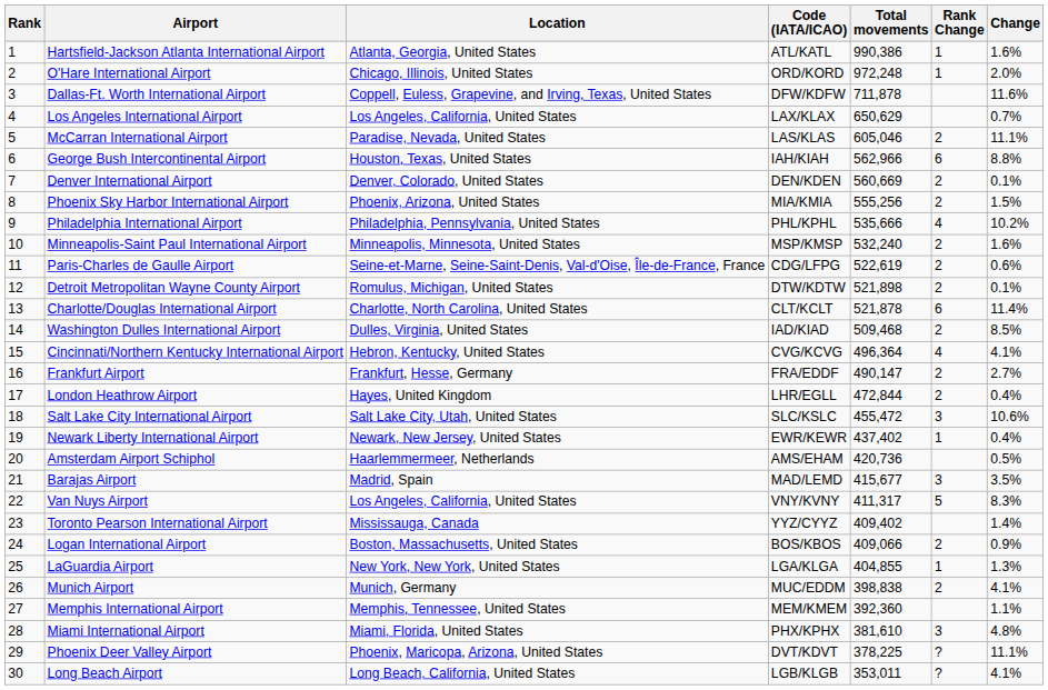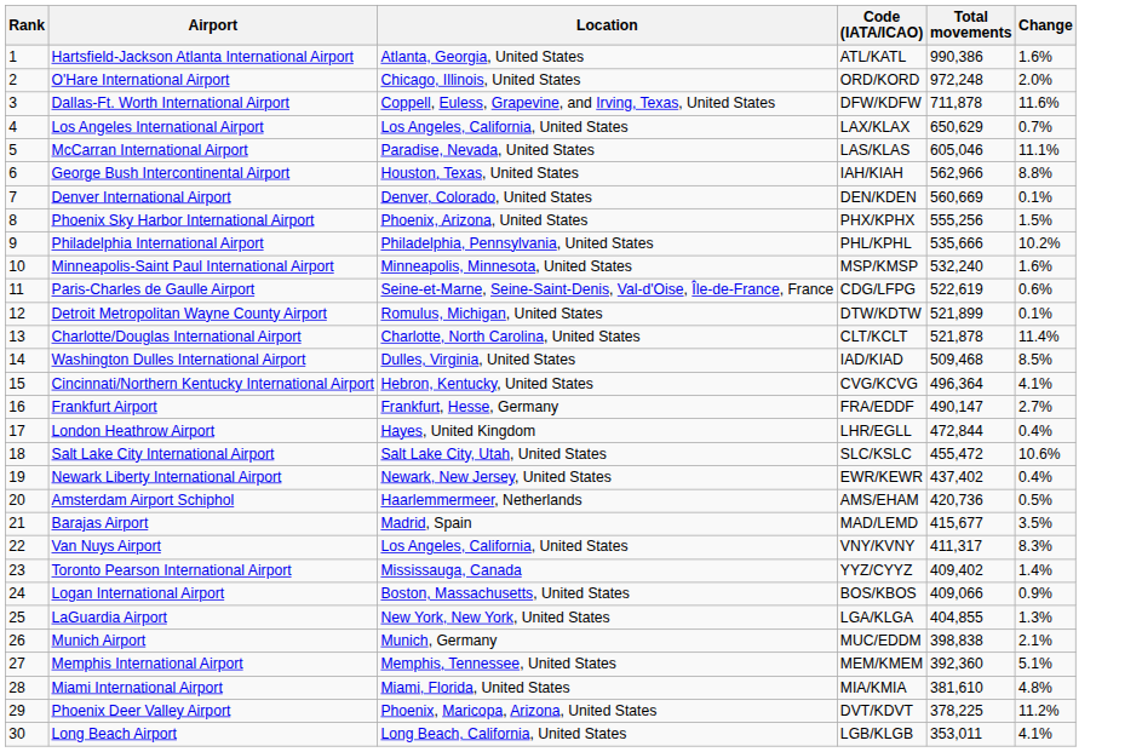- column: Rank Change | 1 | 1 | 2 | 6 | 2 | 2 | 4 | 2 | 2 | 2 | 6 | 2 | 4 | 2 | 2 | 3 | 1 | 3 | 5 | 2 | 1 | 2 | 3 | ? | ?
Phoenix Sky Harbor International Airport | Code (IATA/ICAO): MIA/KMIA -> PHX/KPHX
Detroit Metropolitan Wayne County Airport | Total movements: 521,898 -> 521,899
Munich Airport | Change: 4.1% -> 2.1%
Memphis International Airport | Change: 1.1% -> 5.1%
Miami International Airport | Code (IATA/ICAO): PHX/KPHX -> MIA/KMIA
Phoenix Deer Valley Airport | Change: 11.1% -> 11.2%
